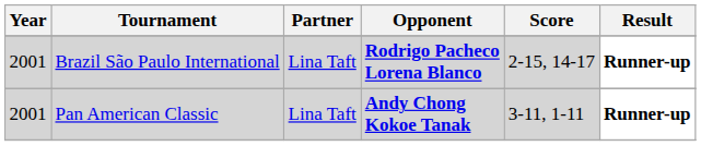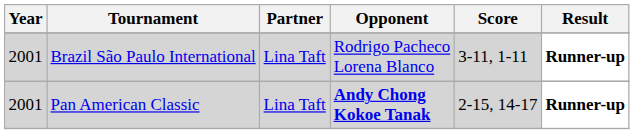Brazil São Paulo International | Opponent: bold -> normal
Brazil São Paulo International | Score: 2-15, 14-17 -> 3-11, 1-11
Pan American Classic | Score: 3-11, 1-11 -> 2-15, 14-17
